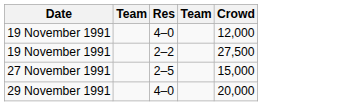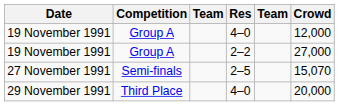+ column: Competition | Group A | Group A | Semi-finals | Third Place
19 November 1991 / 2–2 | Crowd: 27,500 -> 27,000
27 November 1991 | Crowd: 15,000 -> 15,070
